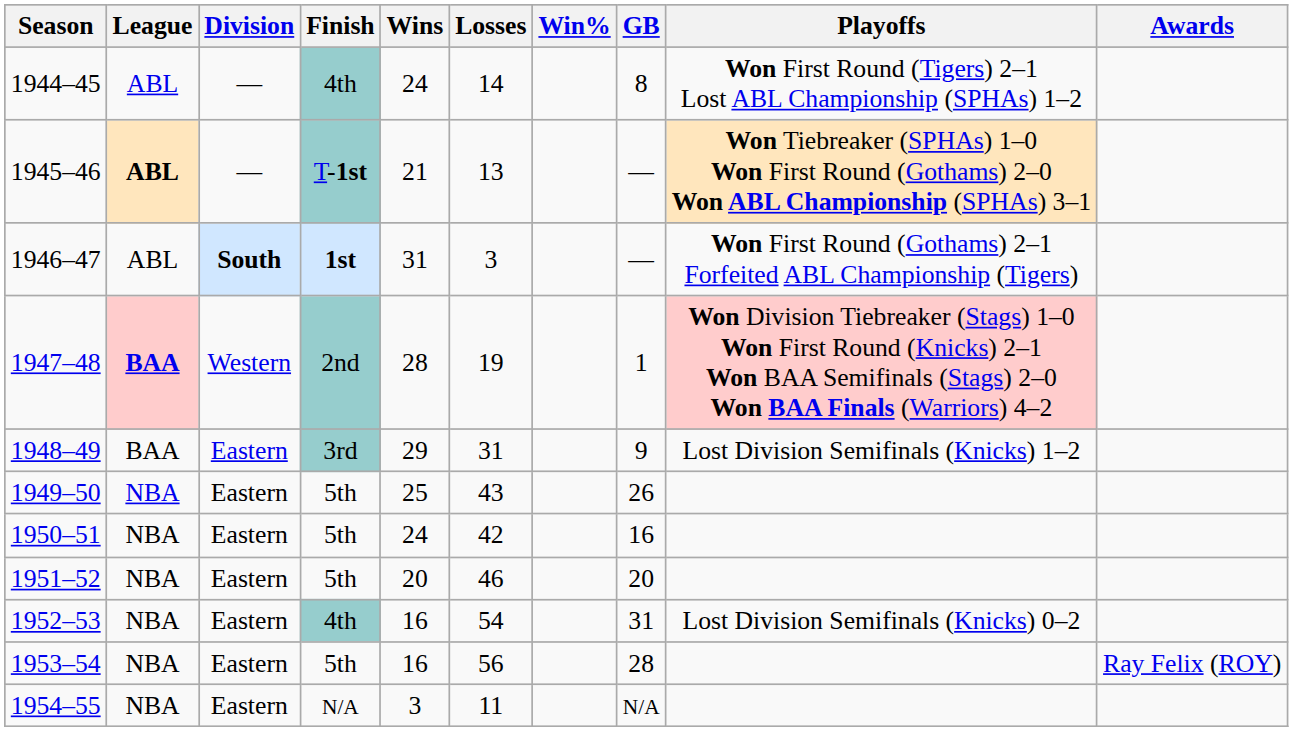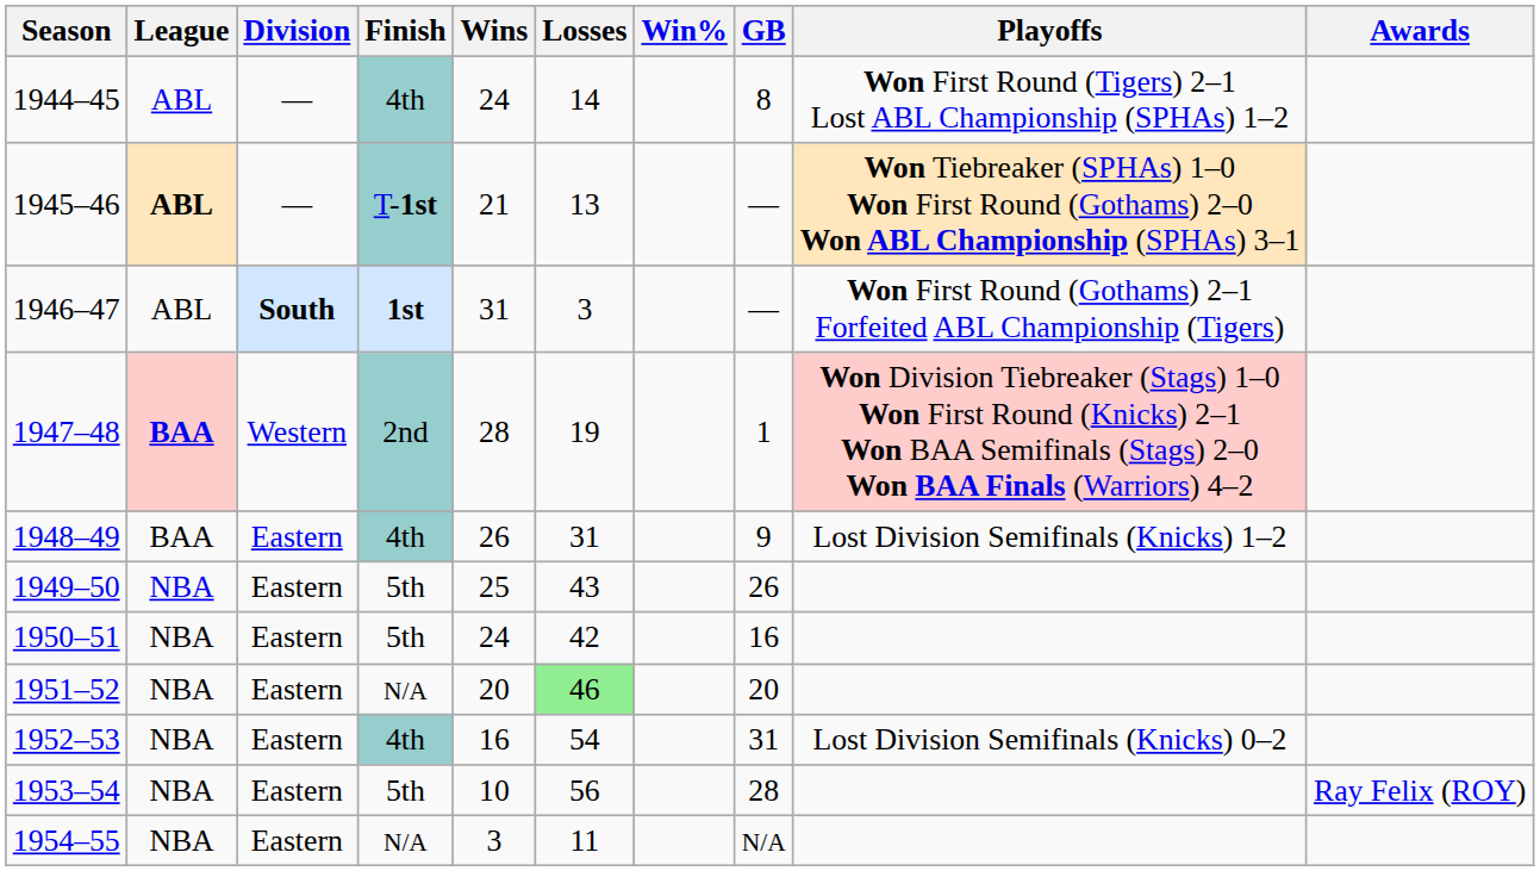1948–49 | Finish: 3rd -> 4th
1948–49 | Wins: 29 -> 26
1951–52 | Finish: 5th -> N/A
1951–52 | Losses: no background -> lightgreen background
1953–54 | Wins: 16 -> 10
